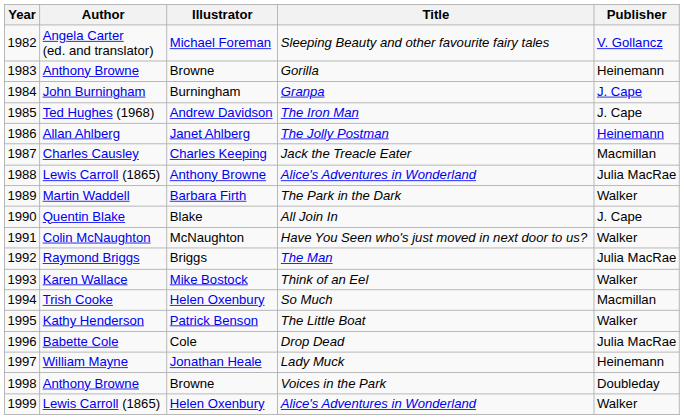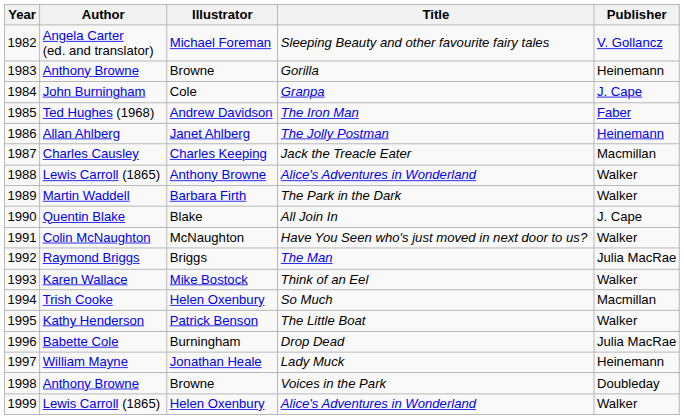Granpa | Illustrator: Burningham -> Cole
The Iron Man | Publisher: J. Cape -> Faber
1988 / Alice's Adventures in Wonderland | Publisher: Julia MacRae -> Walker
Drop Dead | Illustrator: Cole -> Burningham
